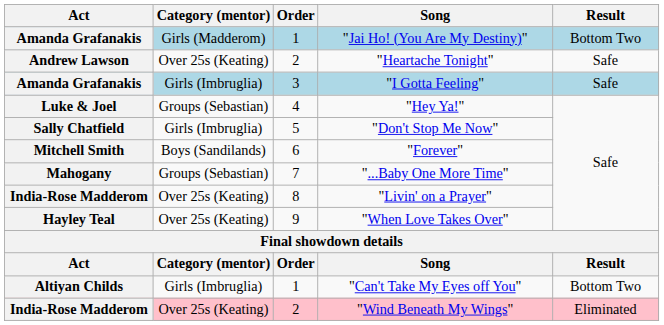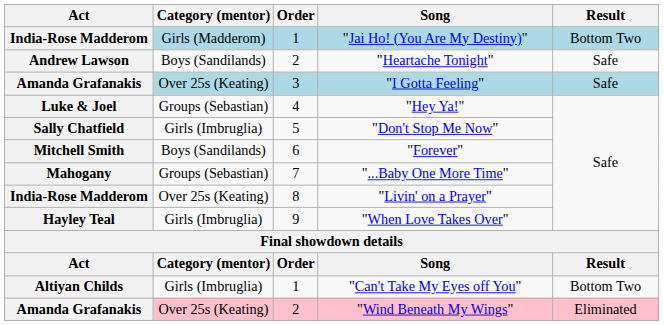"Jai Ho! (You Are My Destiny)" | Act: Amanda Grafanakis -> India-Rose Madderom
"Heartache Tonight" | Category (mentor): Over 25s (Keating) -> Boys (Sandilands)
"I Gotta Feeling" | Category (mentor): Girls (Imbruglia) -> Over 25s (Keating)
"When Love Takes Over" | Category (mentor): Over 25s (Keating) -> Girls (Imbruglia)
"Wind Beneath My Wings" | Act: India-Rose Madderom -> Amanda Grafanakis
